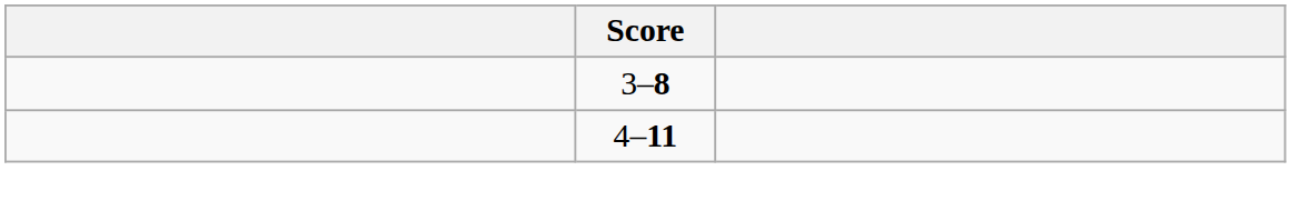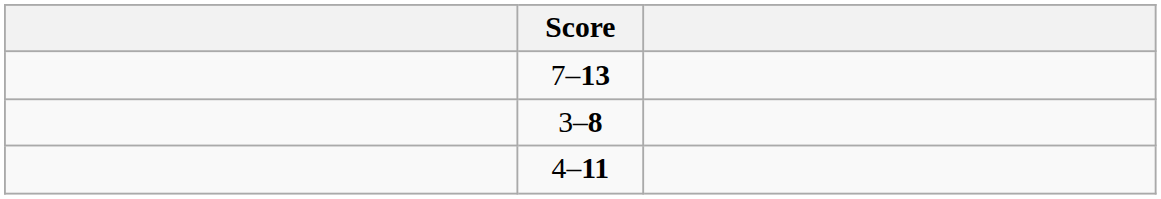+ row: 7–13
